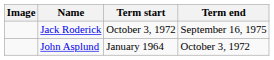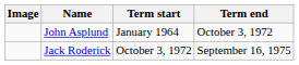rows swapped: John Asplund <-> Jack Roderick
